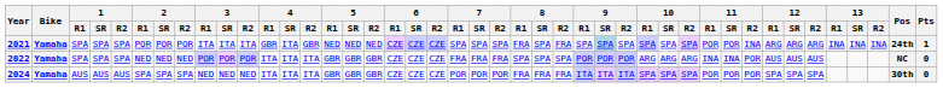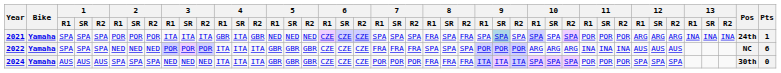2021 | 11 / R2: INA -> POR
2022 | 11 / R2: POR -> INA
2022 | Pts: 0 -> 6
